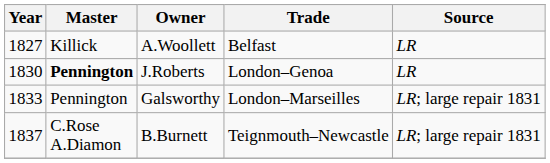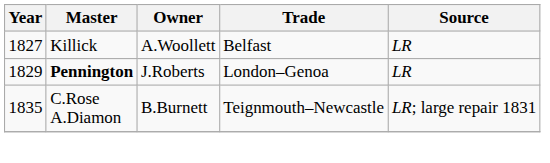J.Roberts | Year: 1830 -> 1829
- row: 1833 | Pennington | Galsworthy | London–Marseilles | LR; large repair 1831
B.Burnett | Year: 1837 -> 1835
